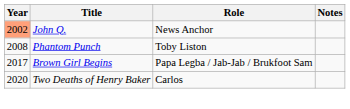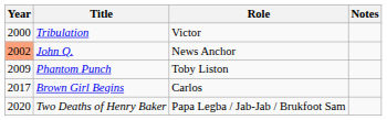+ row: 2000 | Tribulation | Victor
Phantom Punch | Year: 2008 -> 2009
Brown Girl Begins | Role: Papa Legba / Jab-Jab / Brukfoot Sam -> Carlos
Two Deaths of Henry Baker | Role: Carlos -> Papa Legba / Jab-Jab / Brukfoot Sam
